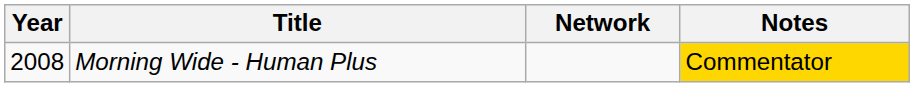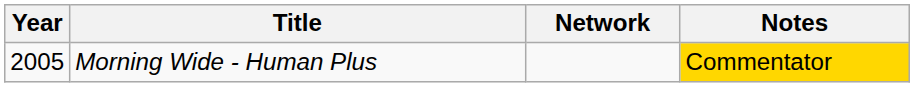Morning Wide - Human Plus | Year: 2008 -> 2005
